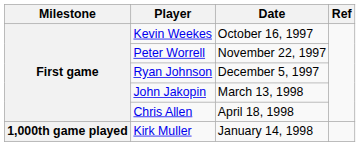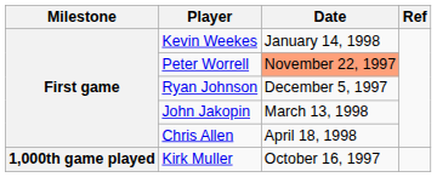Kevin Weekes | Date: October 16, 1997 -> January 14, 1998
Peter Worrell | Date: no background -> lightsalmon background
Kirk Muller | Date: January 14, 1998 -> October 16, 1997
